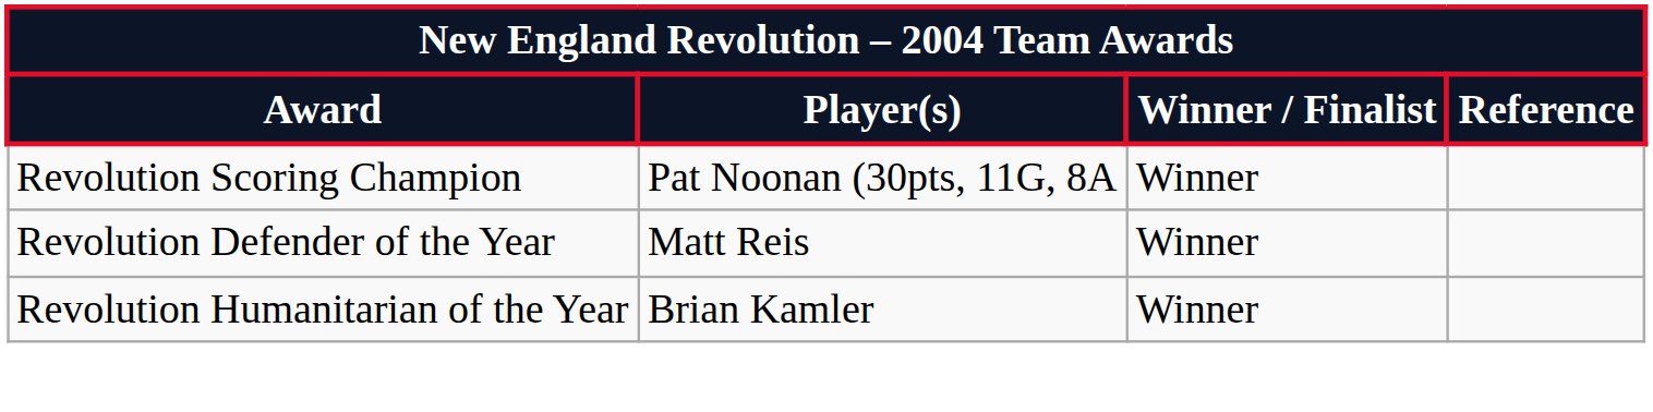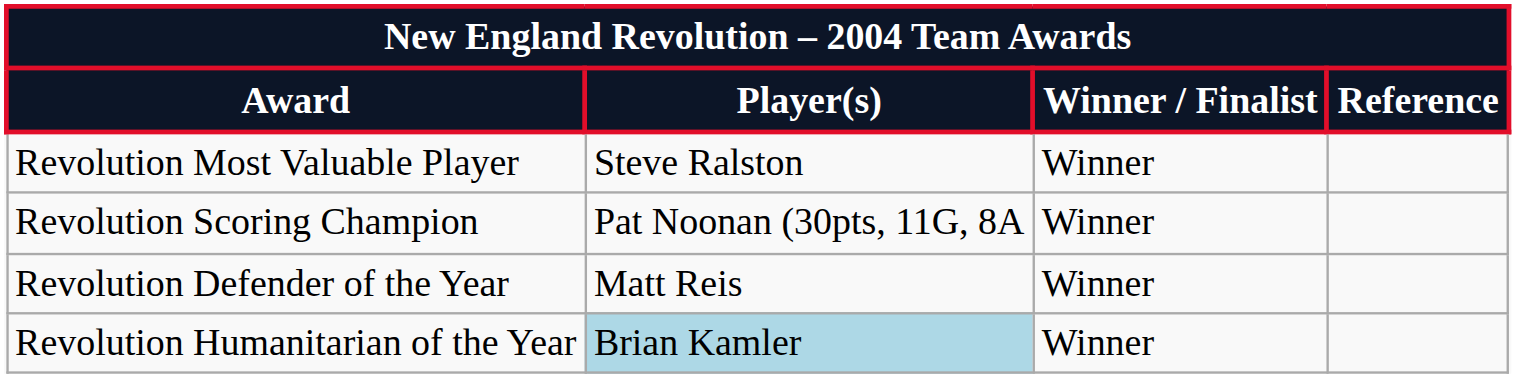+ row: Revolution Most Valuable Player | Steve Ralston | Winner
Revolution Humanitarian of the Year | Player(s): no background -> lightblue background
